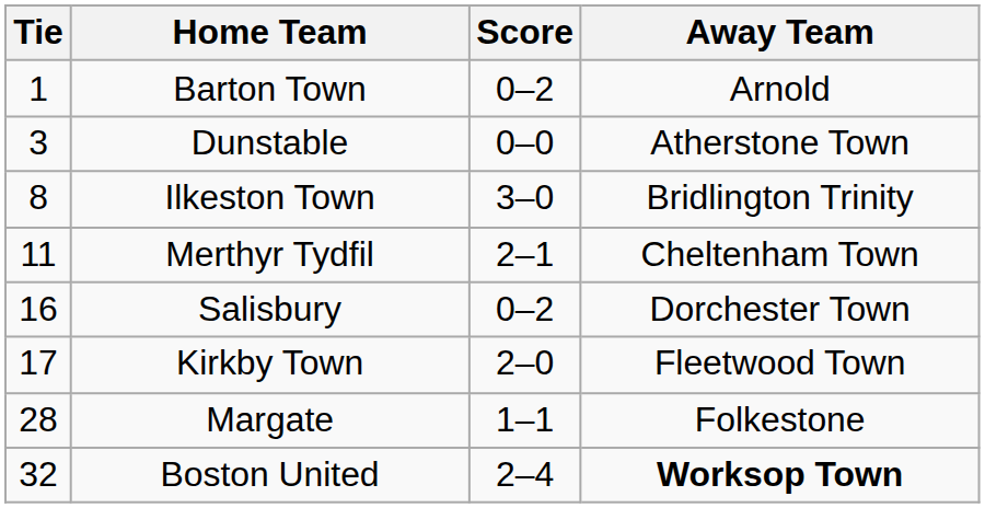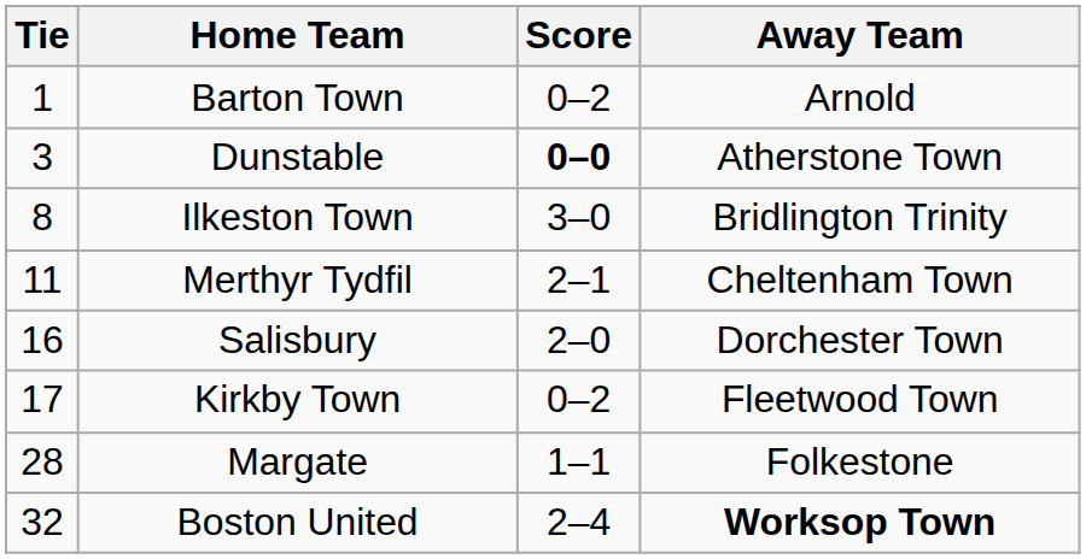Dunstable | Score: normal -> bold
Salisbury | Score: 0–2 -> 2–0
Kirkby Town | Score: 2–0 -> 0–2
